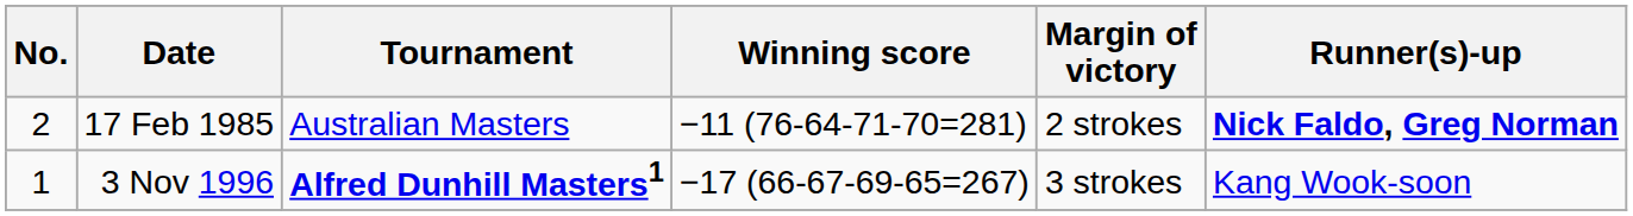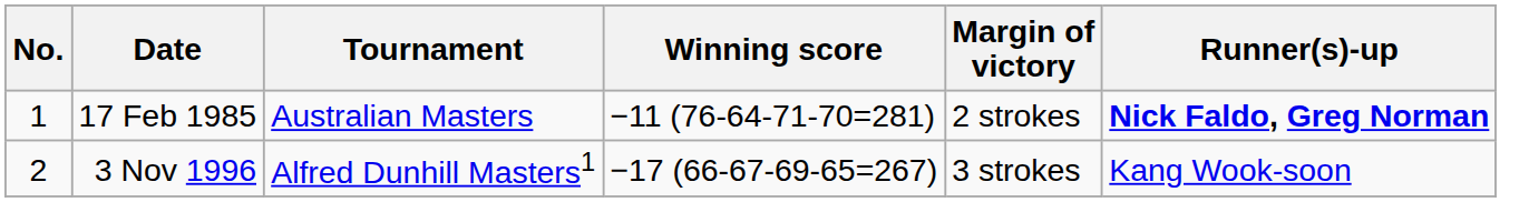17 Feb 1985 | No.: 2 -> 1
3 Nov 1996 | No.: 1 -> 2
3 Nov 1996 | Tournament: bold -> normal
